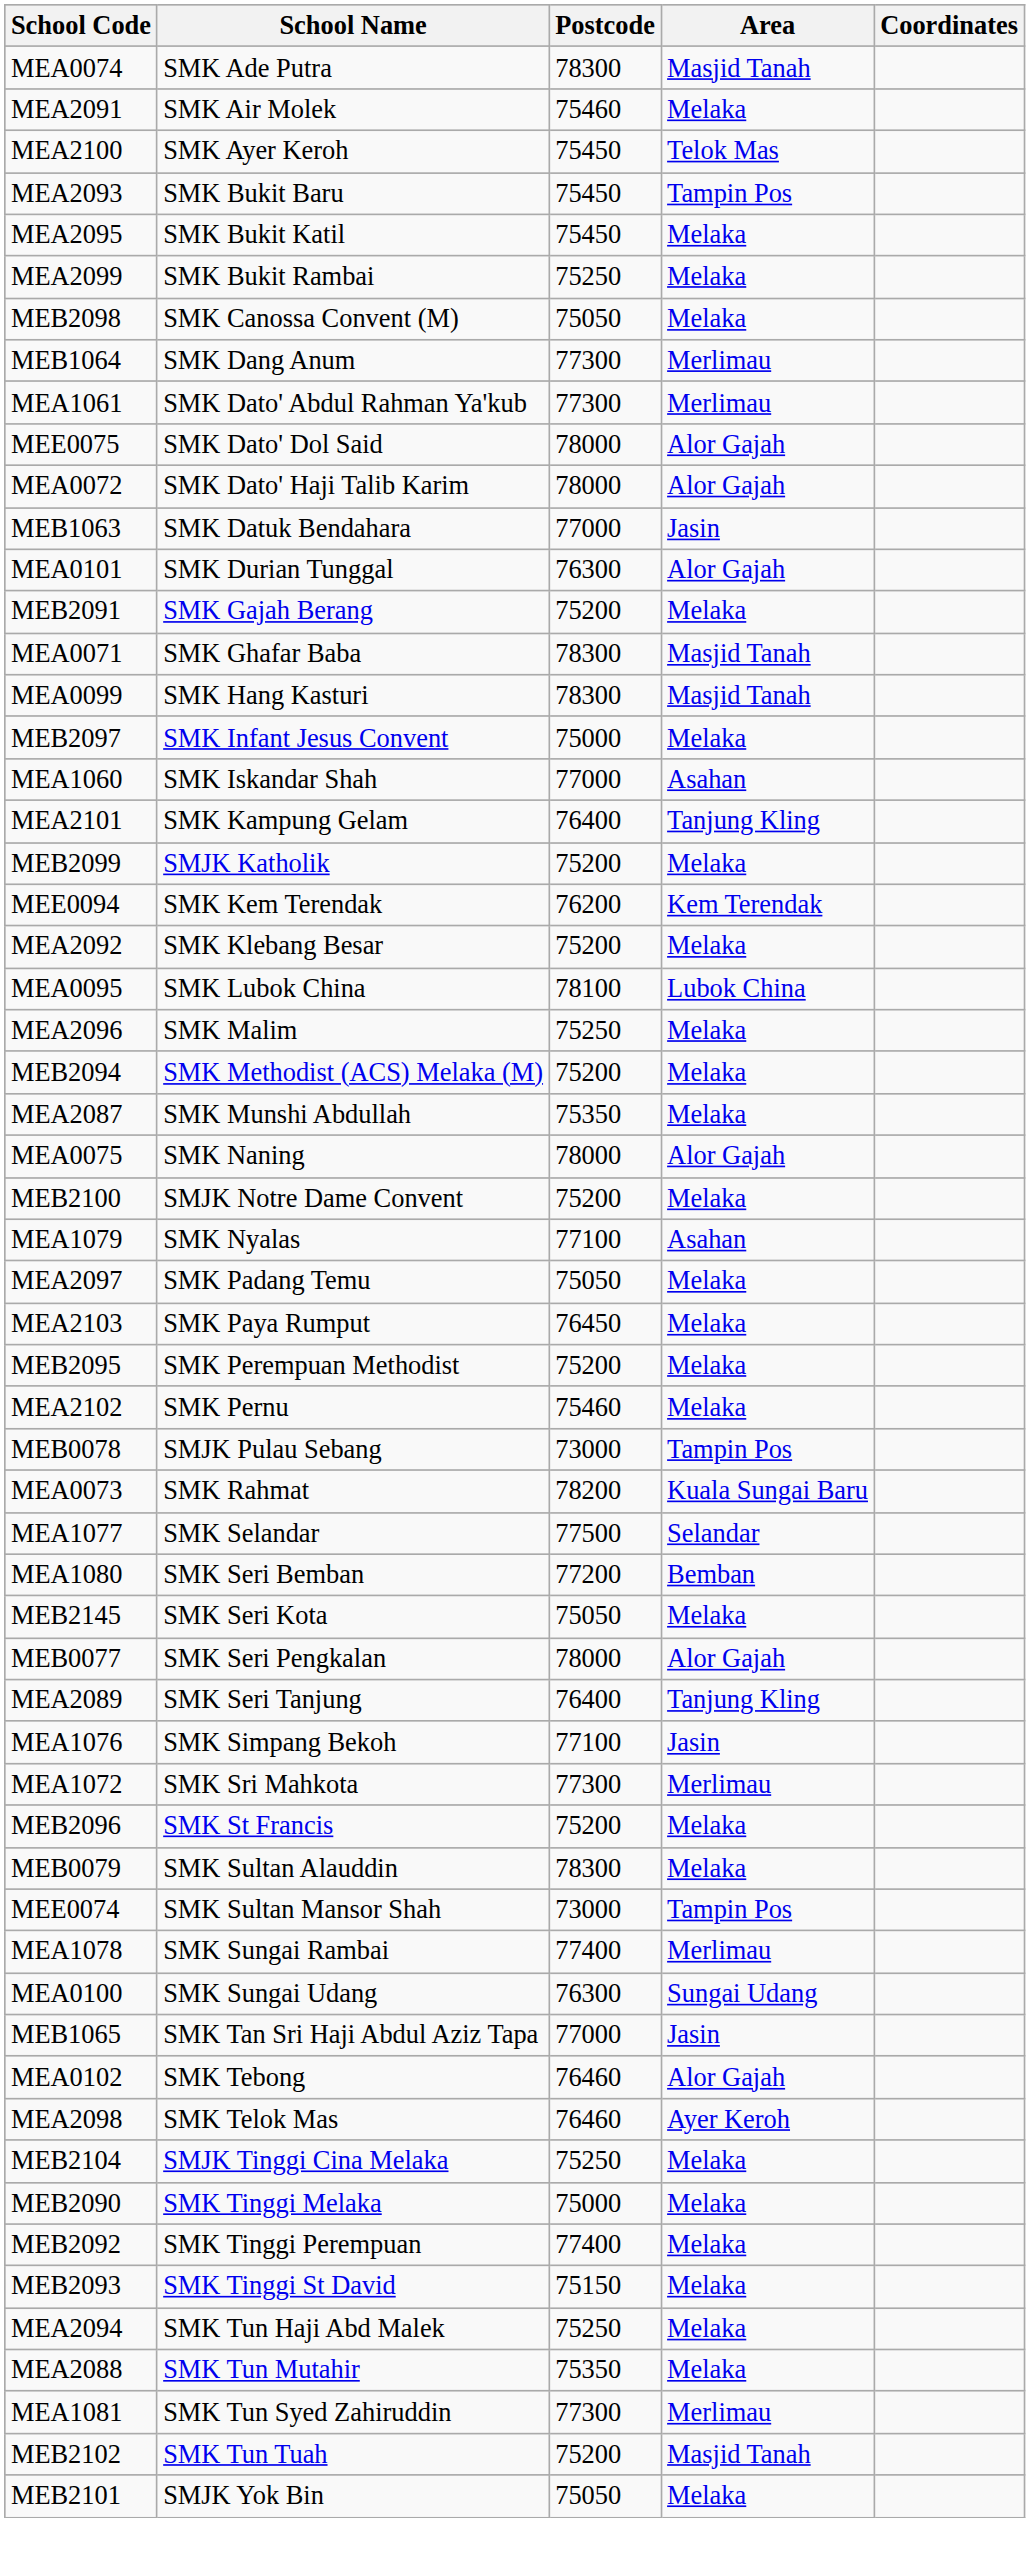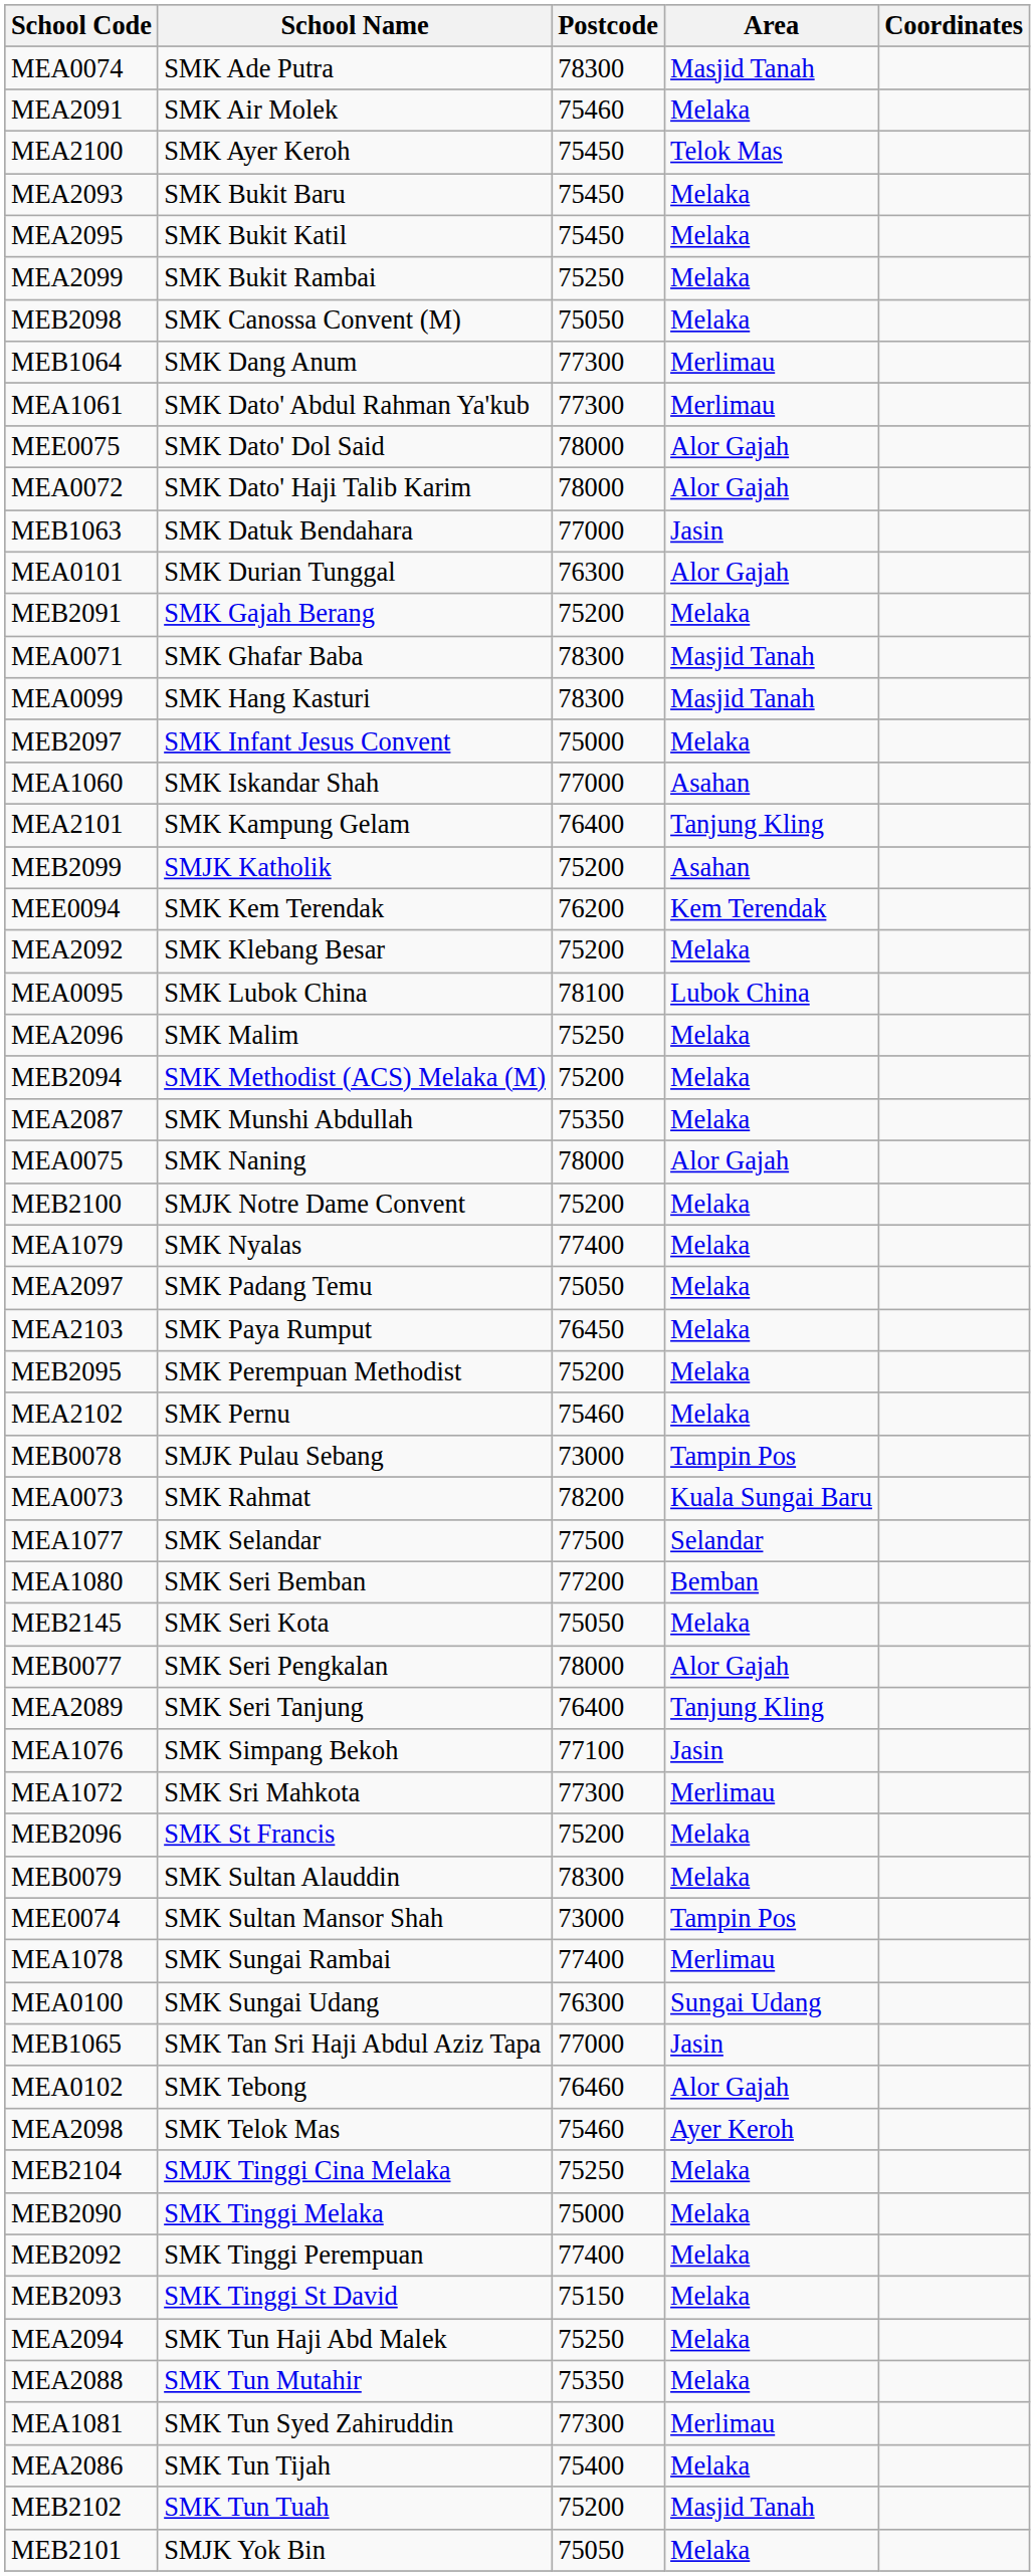MEA2093 | Area: Tampin Pos -> Melaka
MEB2099 | Area: Melaka -> Asahan
MEA1079 | Postcode: 77100 -> 77400
MEA1079 | Area: Asahan -> Melaka
MEA2098 | Postcode: 76460 -> 75460
+ row: MEA2086 | SMK Tun Tijah | 75400 | Melaka
